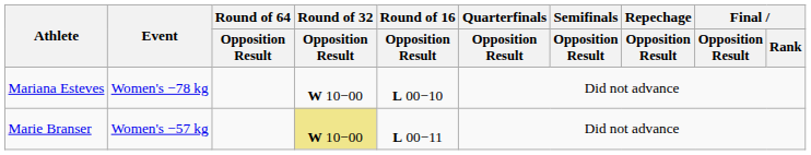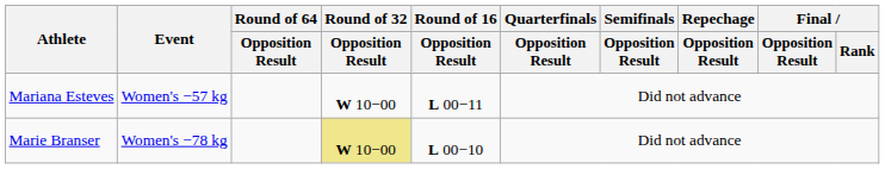Mariana Esteves | Event: Women's −78 kg -> Women's −57 kg
Mariana Esteves | Round of 16 / Opposition Result: L 00−10 -> L 00−11
Marie Branser | Event: Women's −57 kg -> Women's −78 kg
Marie Branser | Round of 16 / Opposition Result: L 00−11 -> L 00−10
